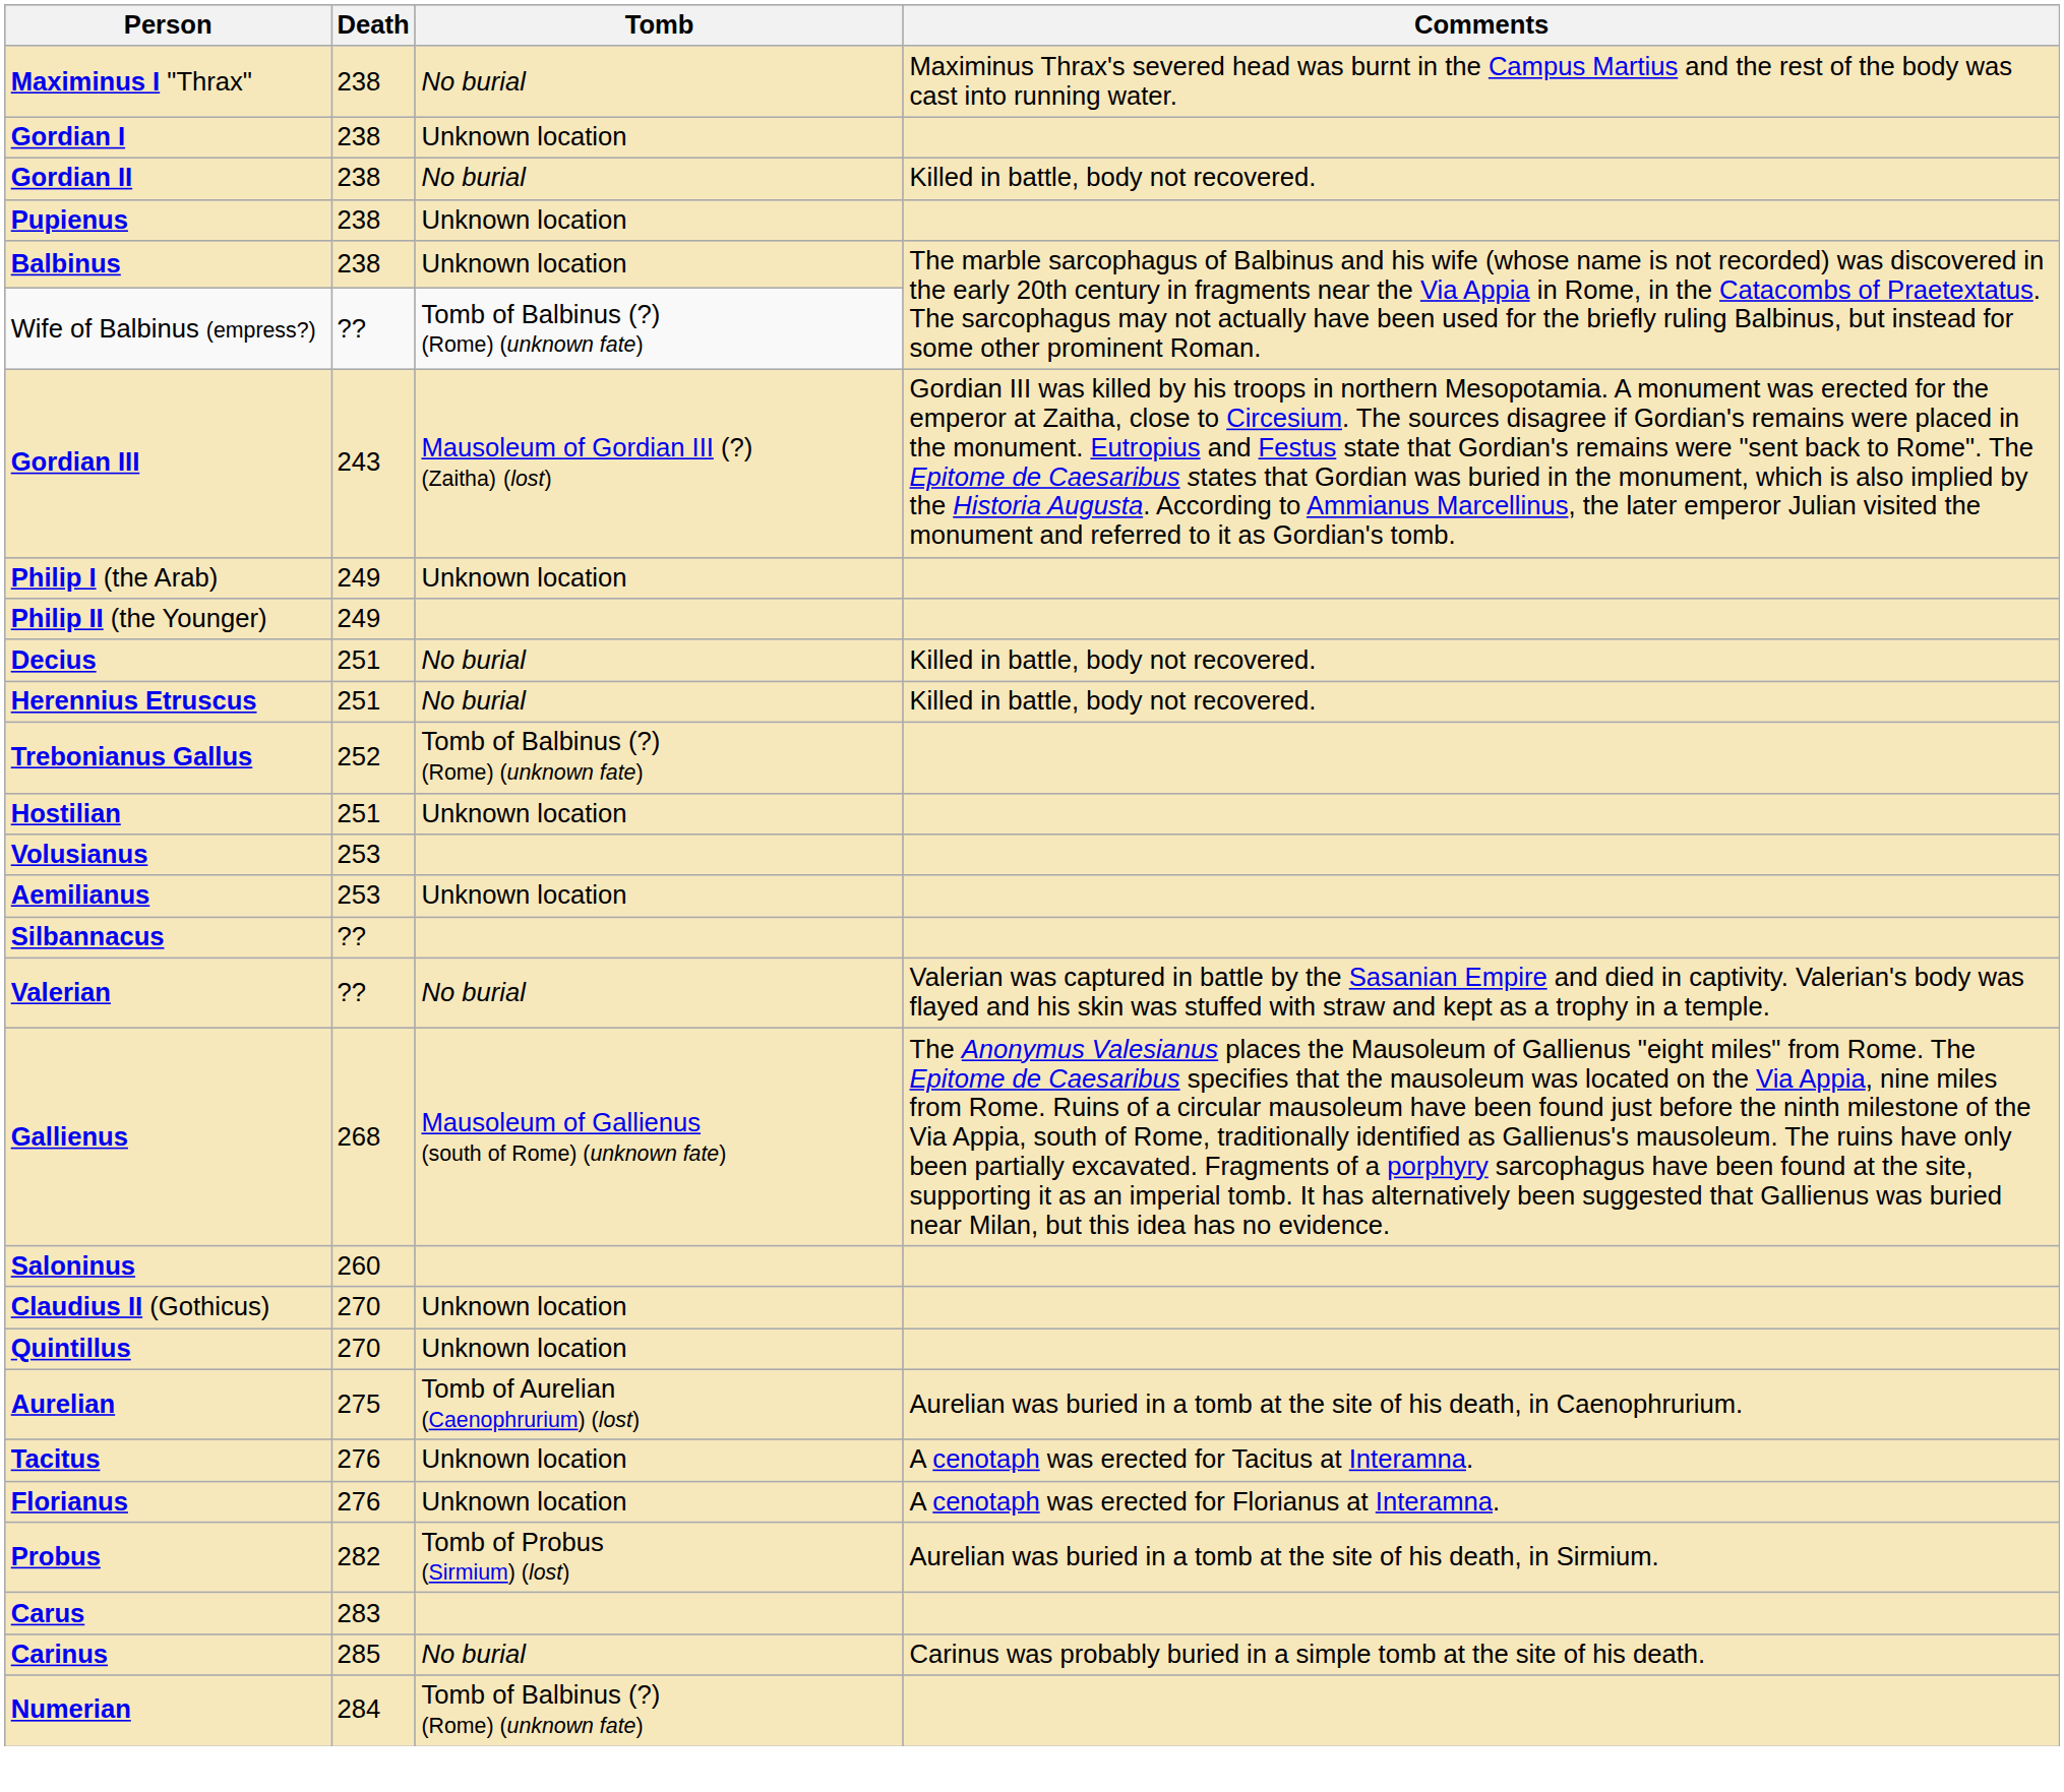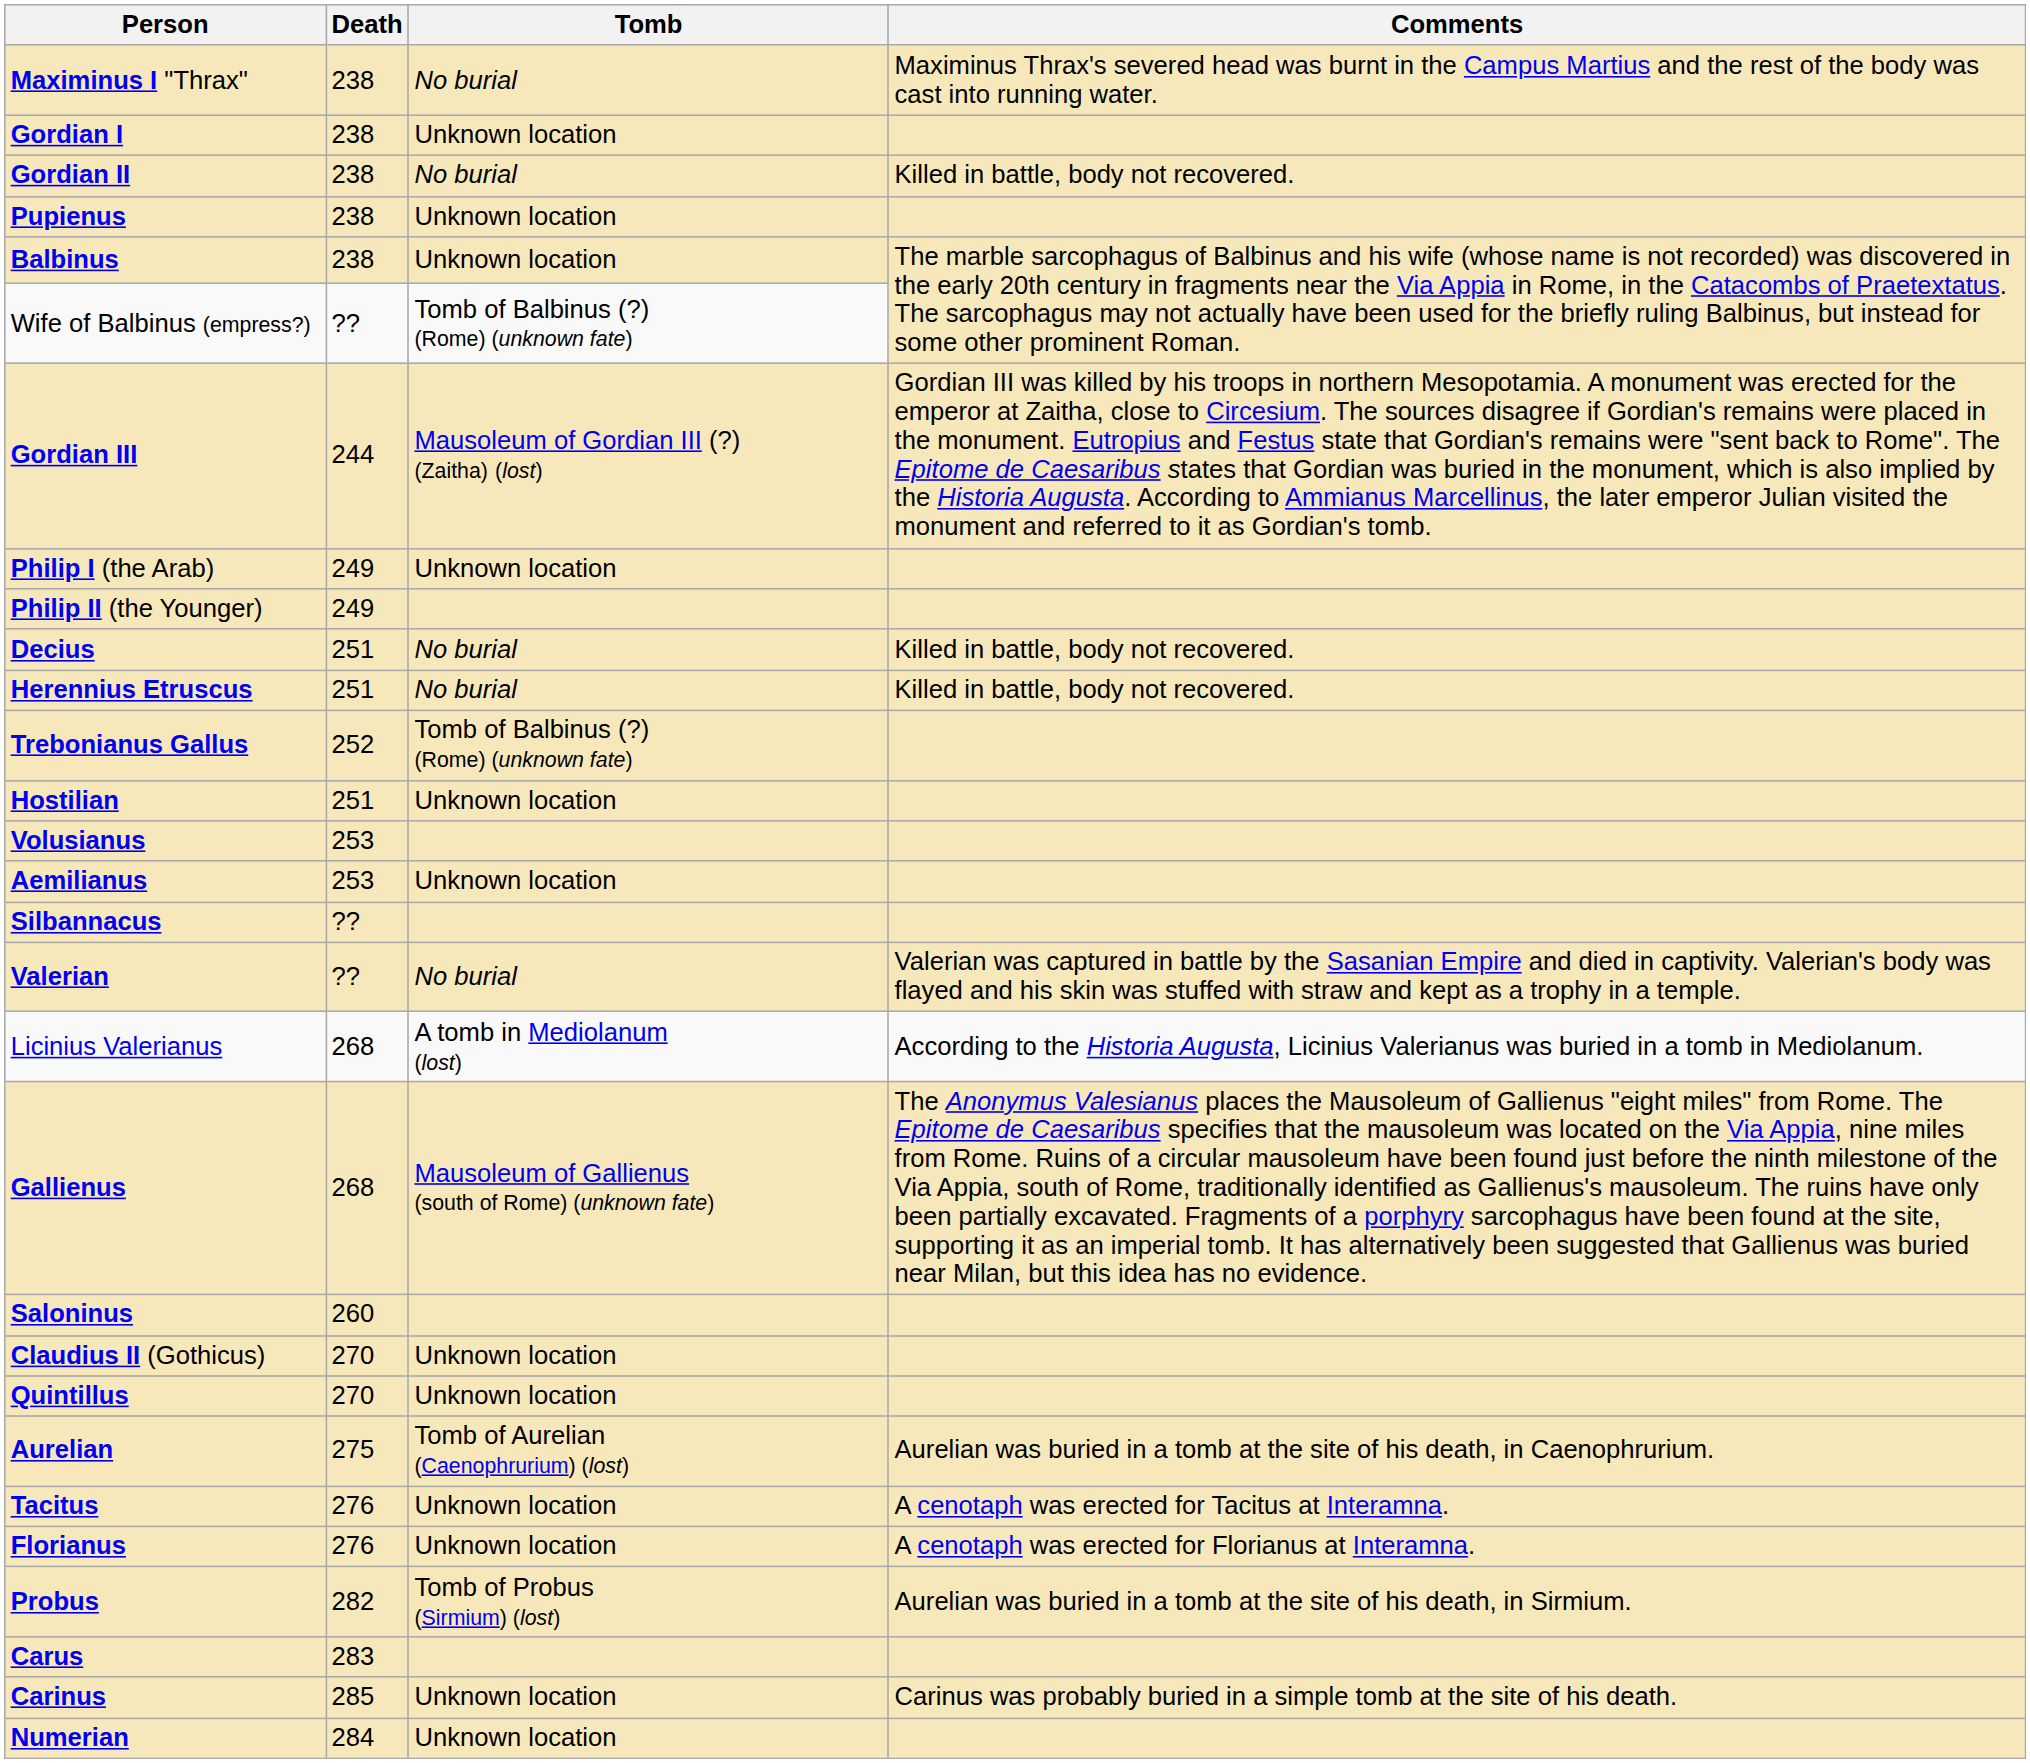Gordian III | Death: 243 -> 244
+ row: Licinius Valerianus | 268 | A tomb in Mediolanum (lost) | According to the Historia Augusta, Licinius Valerianus was buried in a tomb in Mediolanum.
Carinus | Tomb: No burial -> Unknown location
Numerian | Tomb: Tomb of Balbinus (?) (Rome) (unknown fate) -> Unknown location
